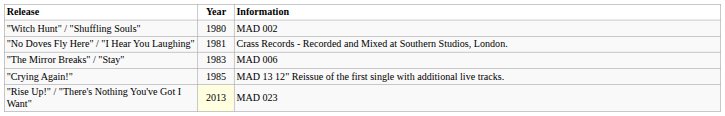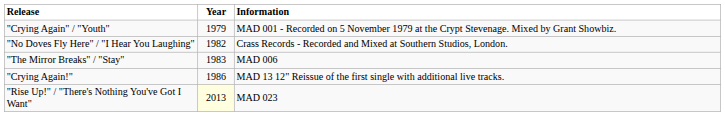+ row: "Crying Again" / "Youth" | 1979 | MAD 001 - Recorded on 5 November 1979 at the Crypt Stevenage. Mixed by Grant Showbiz.
- row: "Witch Hunt" / "Shuffling Souls" | 1980 | MAD 002
"No Doves Fly Here" / "I Hear You Laughing" | Year: 1981 -> 1982
"Crying Again!" | Year: 1985 -> 1986
